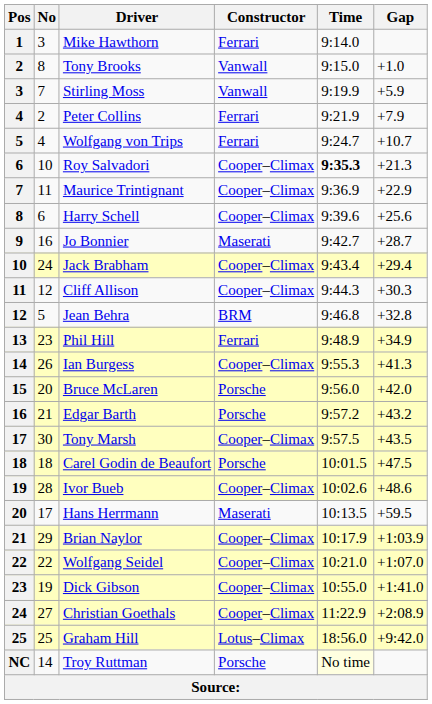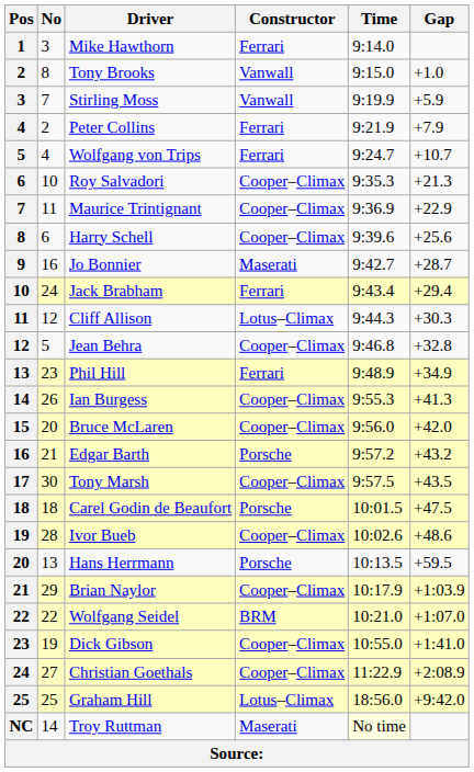Roy Salvadori | Time: bold -> normal
Jack Brabham | Constructor: Cooper–Climax -> Ferrari
Cliff Allison | Constructor: Cooper–Climax -> Lotus–Climax
Jean Behra | Constructor: BRM -> Cooper–Climax
Bruce McLaren | Constructor: Porsche -> Cooper–Climax
Hans Herrmann | No: 17 -> 13
Hans Herrmann | Constructor: Maserati -> Porsche
Wolfgang Seidel | Constructor: Cooper–Climax -> BRM
Troy Ruttman | Constructor: Porsche -> Maserati
